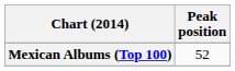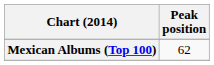Mexican Albums (Top 100) | Peak position: 52 -> 62
